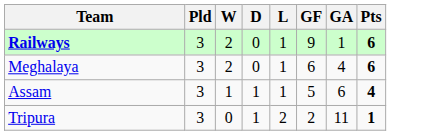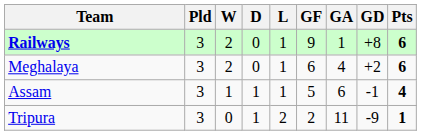+ column: GD | +8 | +2 | -1 | -9
